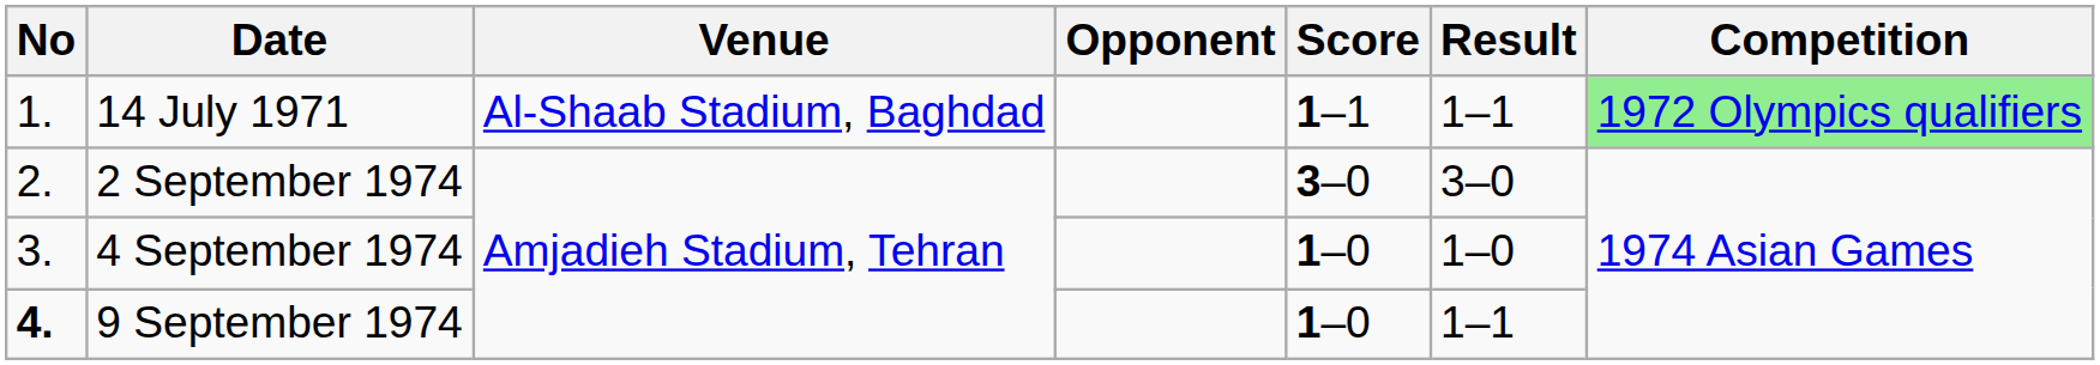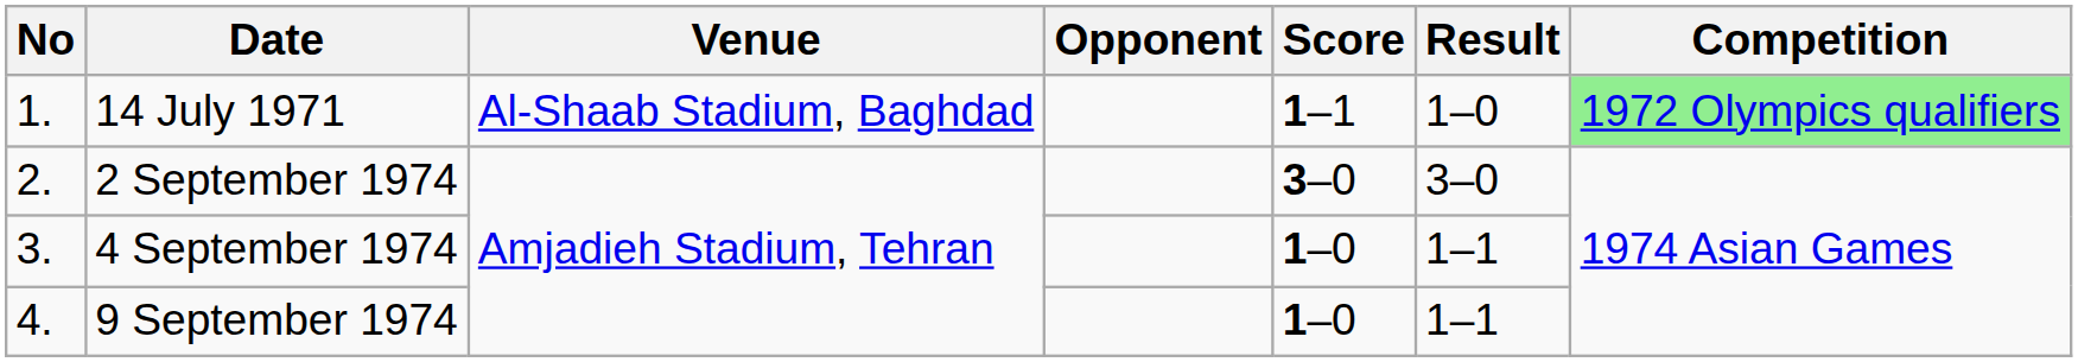14 July 1971 | Result: 1–1 -> 1–0
4 September 1974 | Result: 1–0 -> 1–1
9 September 1974 | No: bold -> normal
